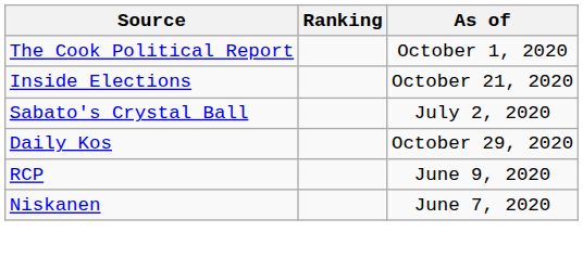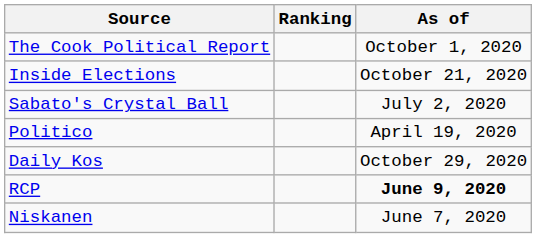+ row: Politico | April 19, 2020
RCP | As of: normal -> bold
